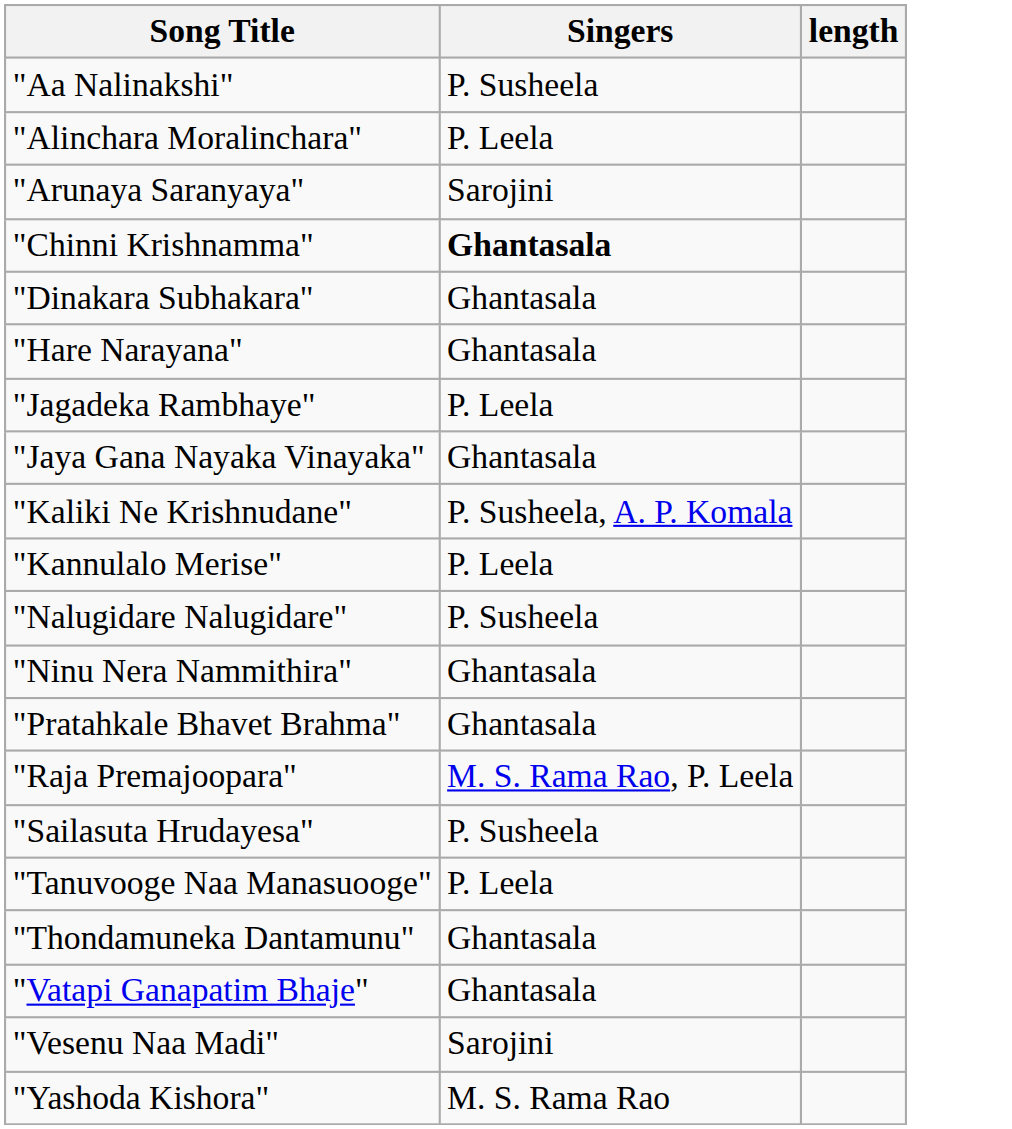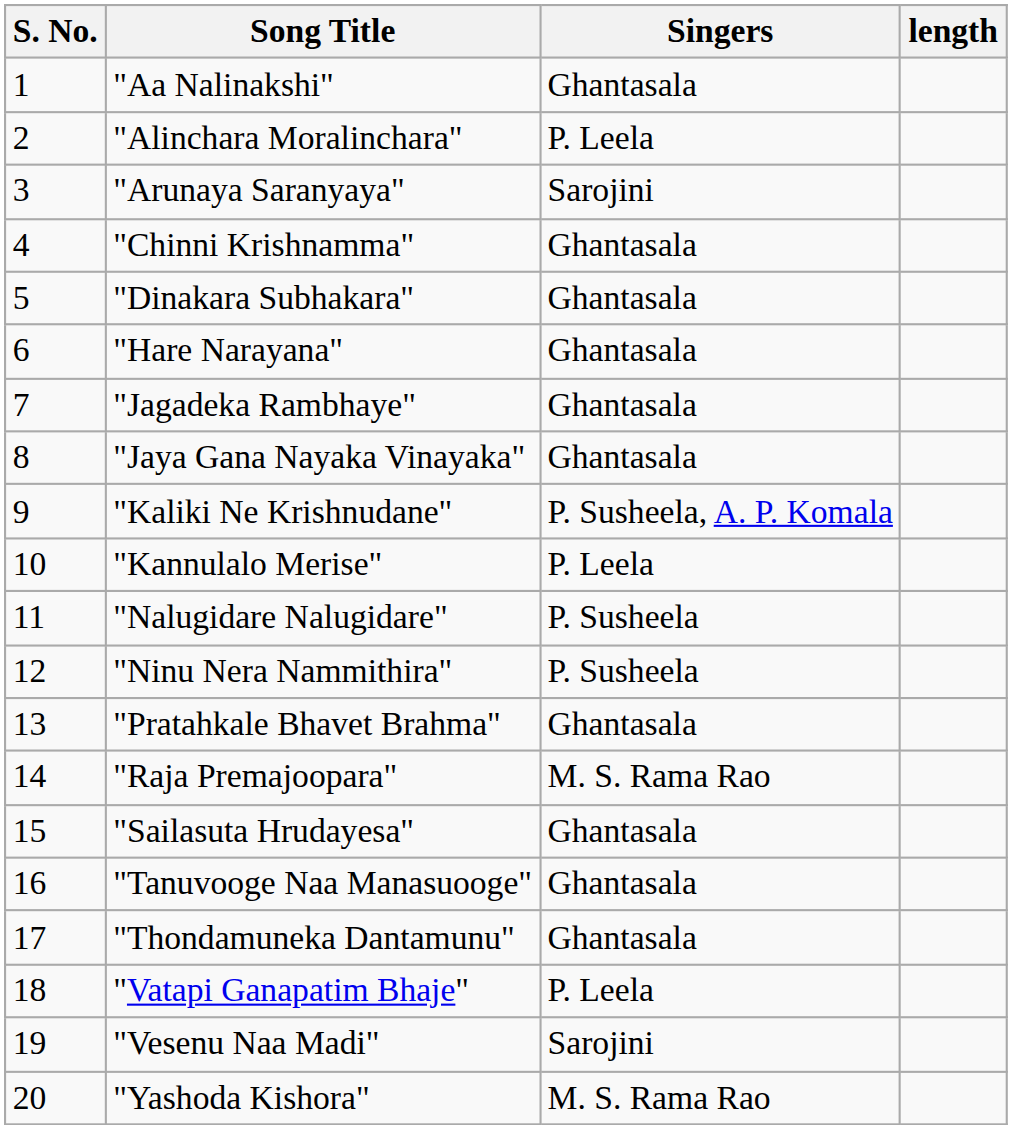+ column: S. No. | 1 | 2 | 3 | 4 | 5 | 6 | 7 | 8 | 9 | 10 | 11 | 12 | 13 | 14 | 15 | 16 | 17 | 18 | 19 | 20
"Aa Nalinakshi" | Singers: P. Susheela -> Ghantasala
"Chinni Krishnamma" | Singers: bold -> normal
"Jagadeka Rambhaye" | Singers: P. Leela -> Ghantasala
"Ninu Nera Nammithira" | Singers: Ghantasala -> P. Susheela
"Raja Premajoopara" | Singers: M. S. Rama Rao, P. Leela -> M. S. Rama Rao
"Sailasuta Hrudayesa" | Singers: P. Susheela -> Ghantasala
"Tanuvooge Naa Manasuooge" | Singers: P. Leela -> Ghantasala
"Vatapi Ganapatim Bhaje" | Singers: Ghantasala -> P. Leela
